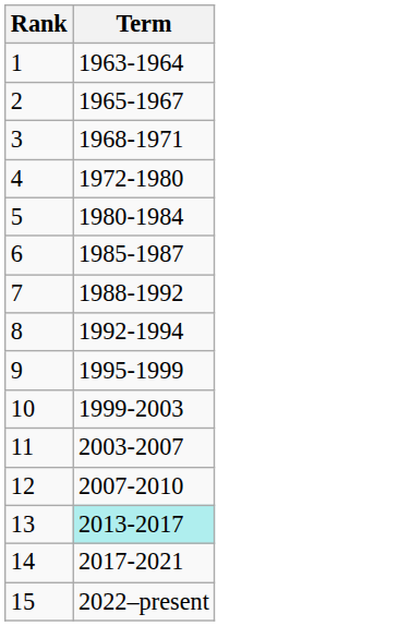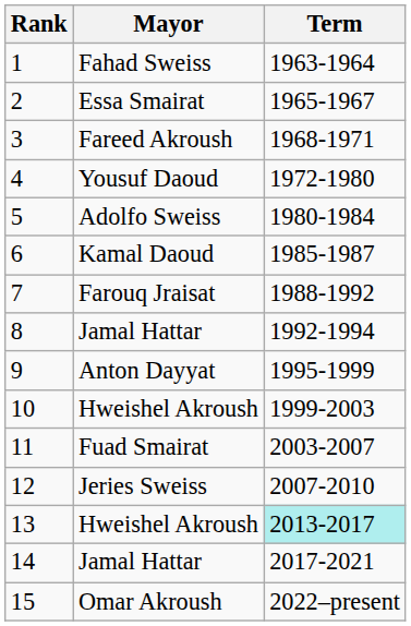+ column: Mayor | Fahad Sweiss | Essa Smairat | Fareed Akroush | Yousuf Daoud | Adolfo Sweiss | Kamal Daoud | Farouq Jraisat | Jamal Hattar | Anton Dayyat | Hweishel Akroush | Fuad Smairat | Jeries Sweiss | Hweishel Akroush | Jamal Hattar | Omar Akroush
